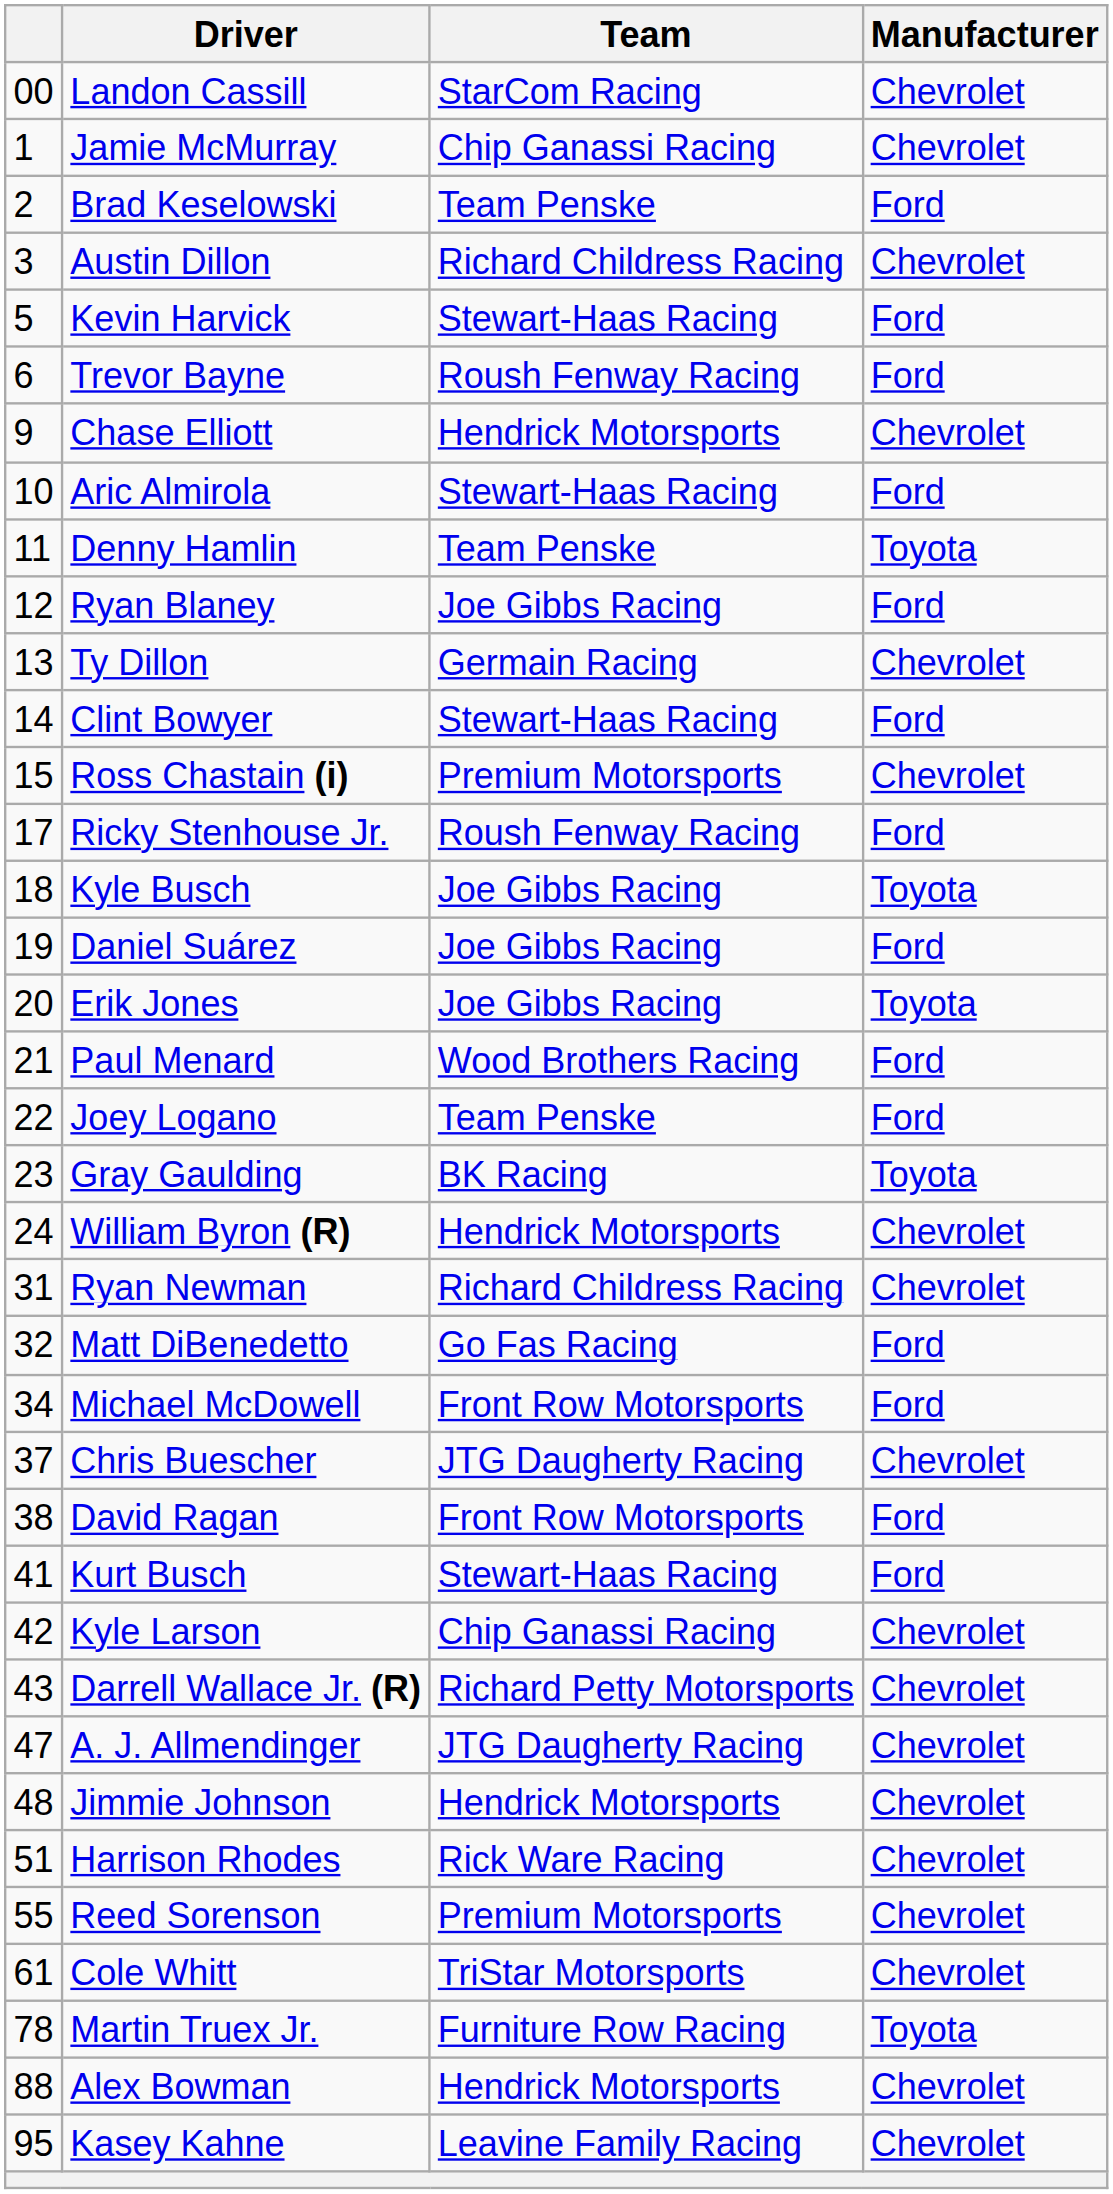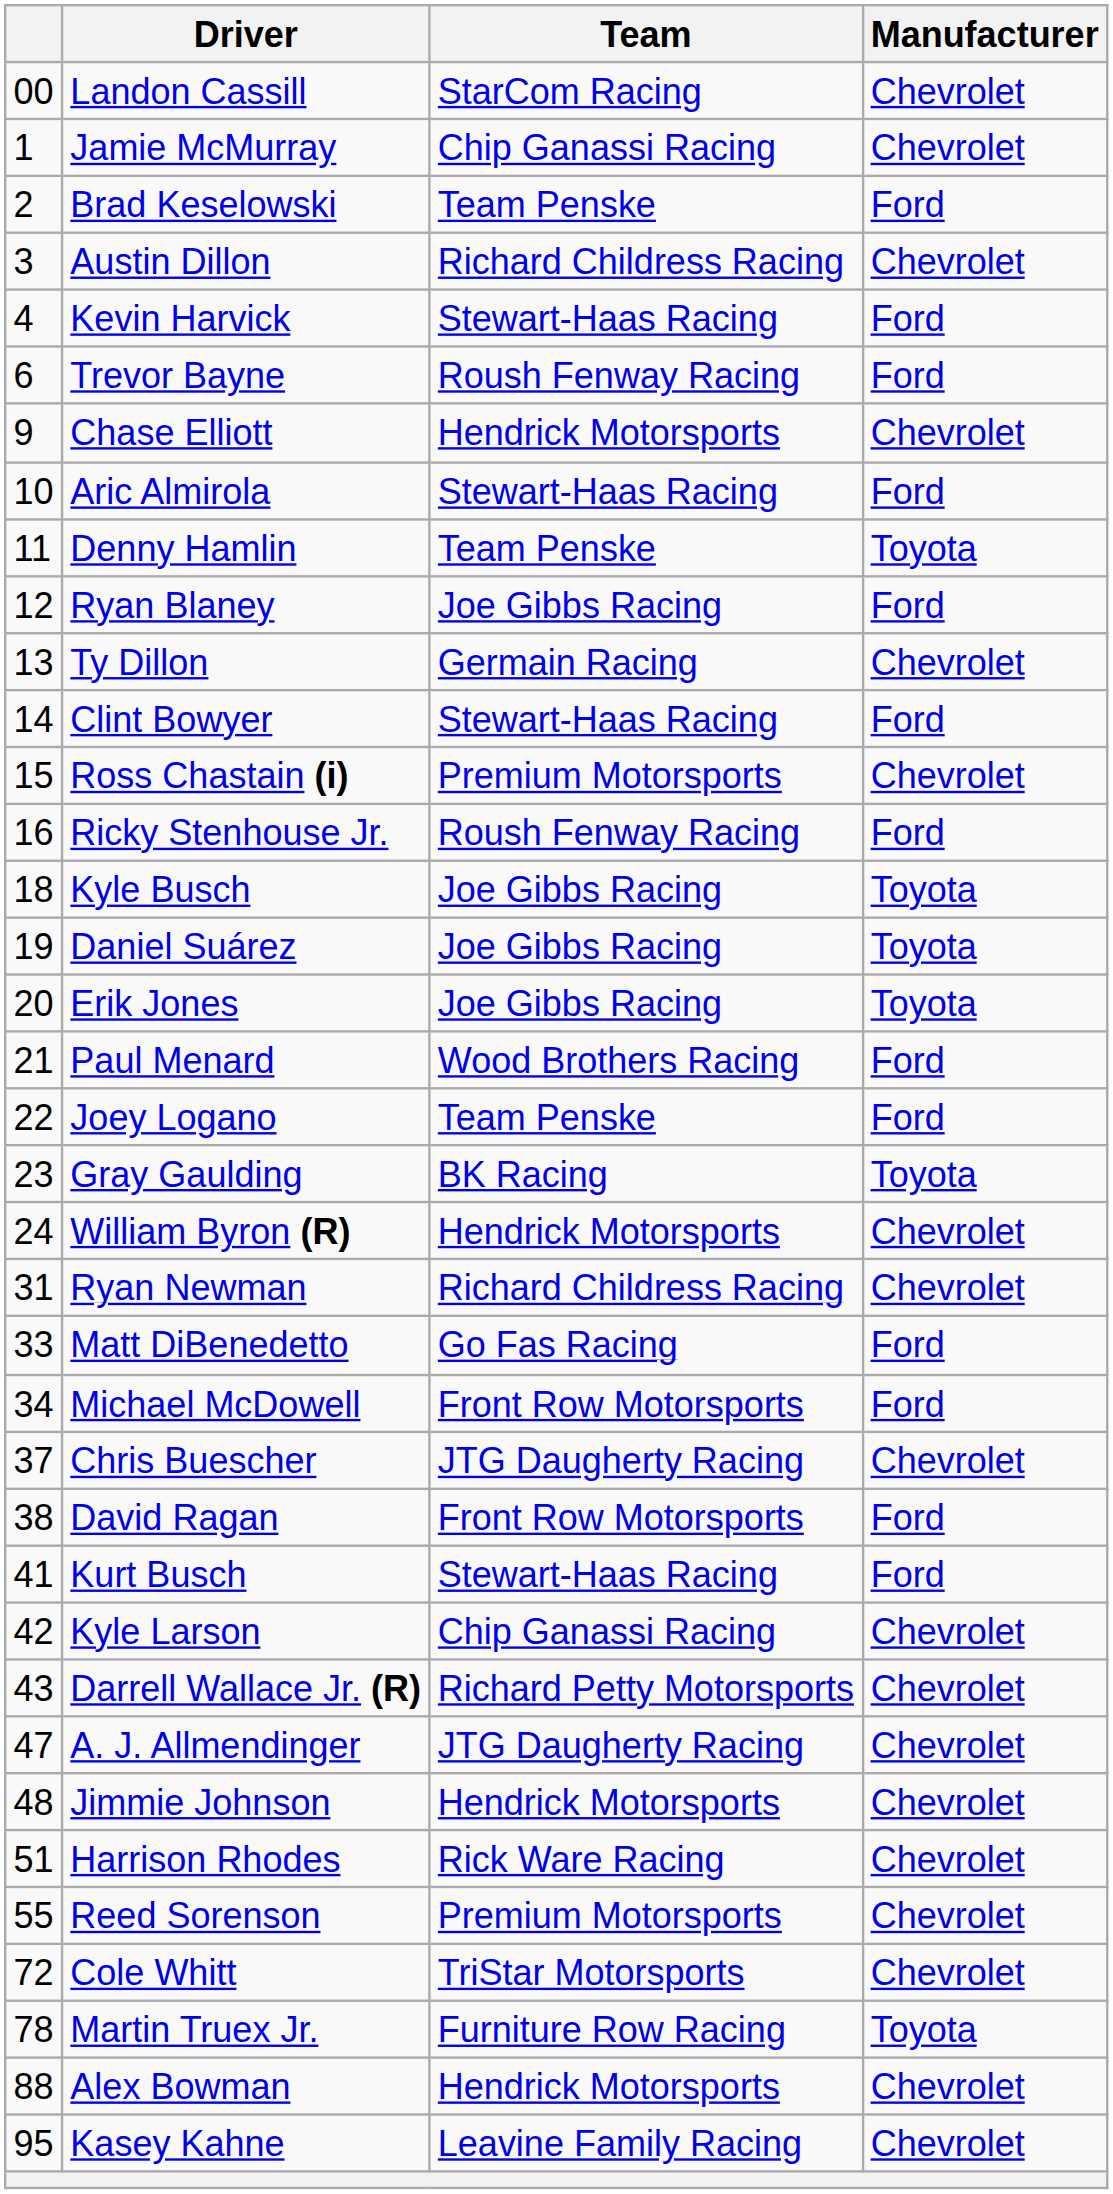Kevin Harvick | column 1: 5 -> 4
Ricky Stenhouse Jr. | column 1: 17 -> 16
Daniel Suárez | Manufacturer: Ford -> Toyota
Matt DiBenedetto | column 1: 32 -> 33
Cole Whitt | column 1: 61 -> 72
